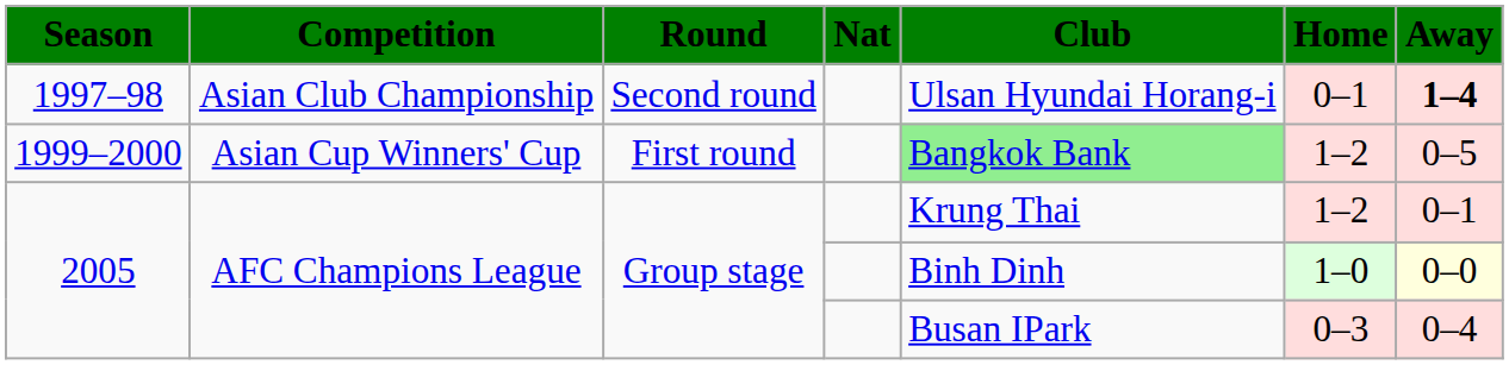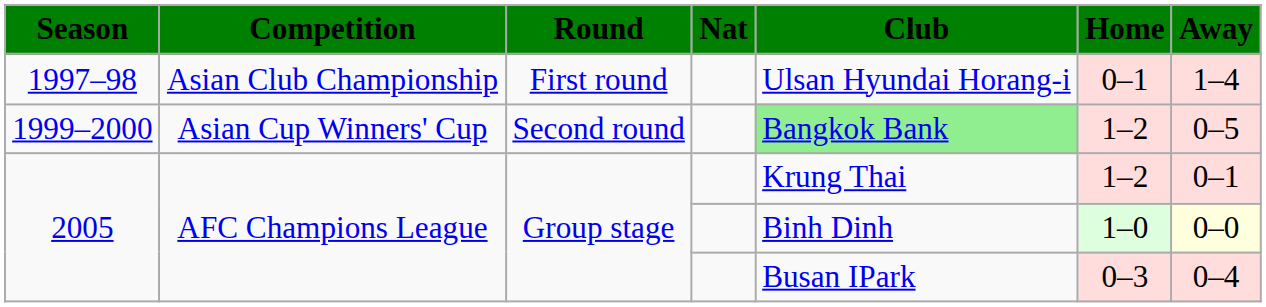1997–98 | Round: Second round -> First round
1997–98 | Away: bold -> normal
1999–2000 | Round: First round -> Second round
